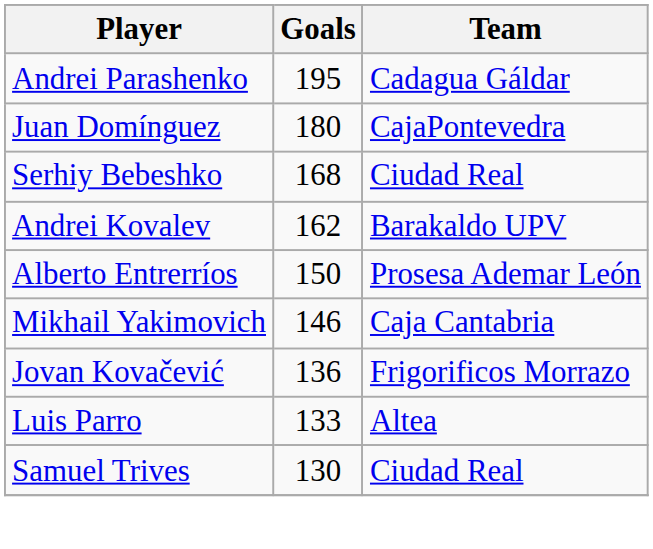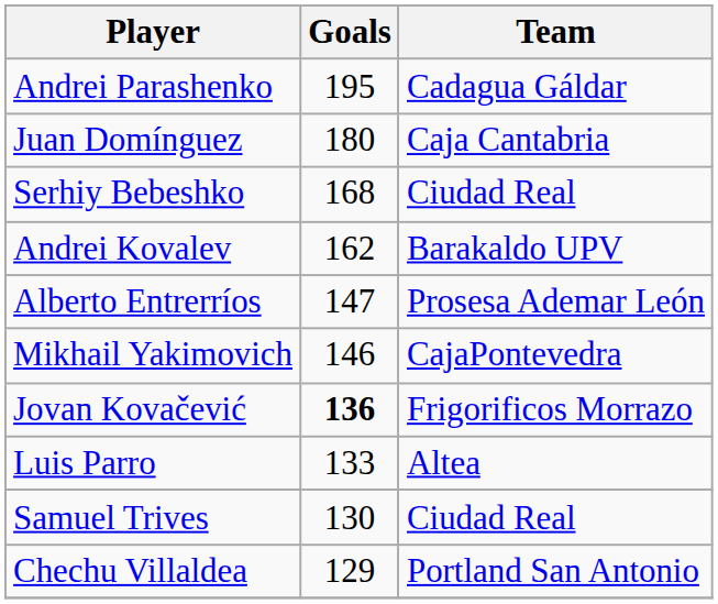Juan Domínguez | Team: CajaPontevedra -> Caja Cantabria
Alberto Entrerríos | Goals: 150 -> 147
Mikhail Yakimovich | Team: Caja Cantabria -> CajaPontevedra
Jovan Kovačević | Goals: normal -> bold
+ row: Chechu Villaldea | 129 | Portland San Antonio
